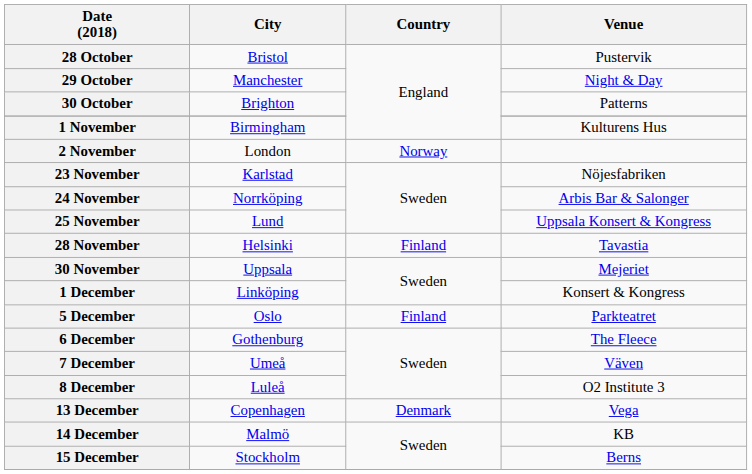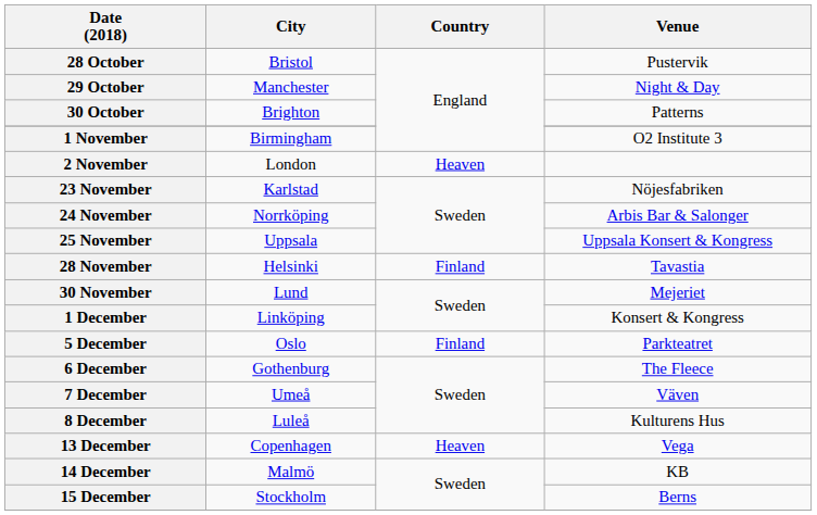1 November | Venue: Kulturens Hus -> O2 Institute 3
2 November | Country: Norway -> Heaven
25 November | City: Lund -> Uppsala
30 November | City: Uppsala -> Lund
8 December | Venue: O2 Institute 3 -> Kulturens Hus
13 December | Country: Denmark -> Heaven
